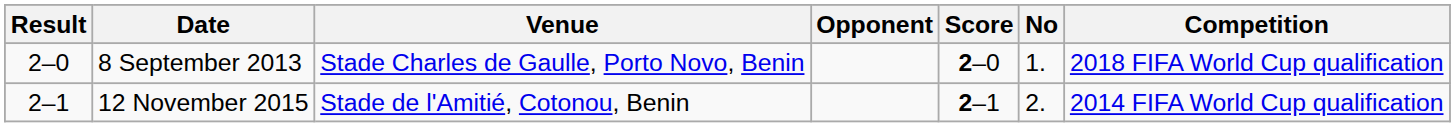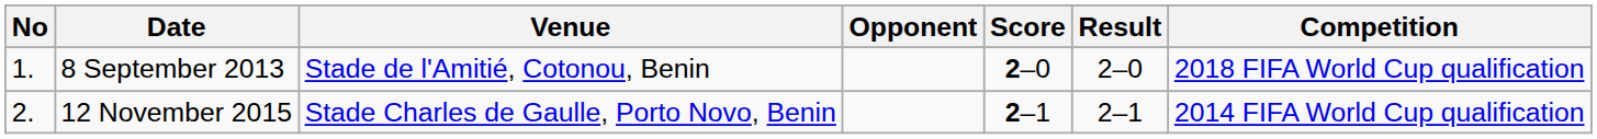columns swapped: No <-> Result
8 September 2013 | Venue: Stade Charles de Gaulle, Porto Novo, Benin -> Stade de l'Amitié, Cotonou, Benin
12 November 2015 | Venue: Stade de l'Amitié, Cotonou, Benin -> Stade Charles de Gaulle, Porto Novo, Benin
